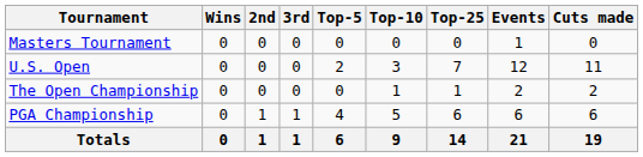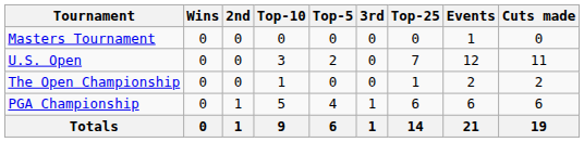columns swapped: 3rd <-> Top-10
